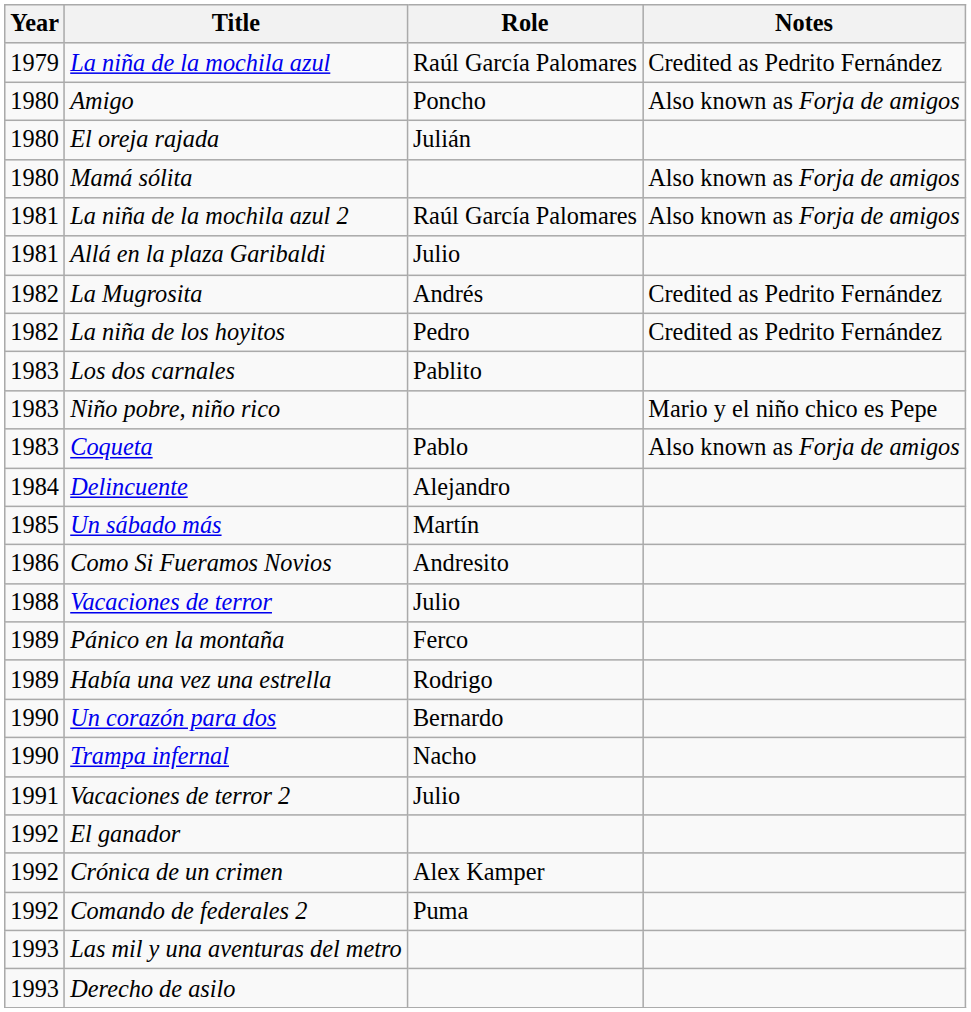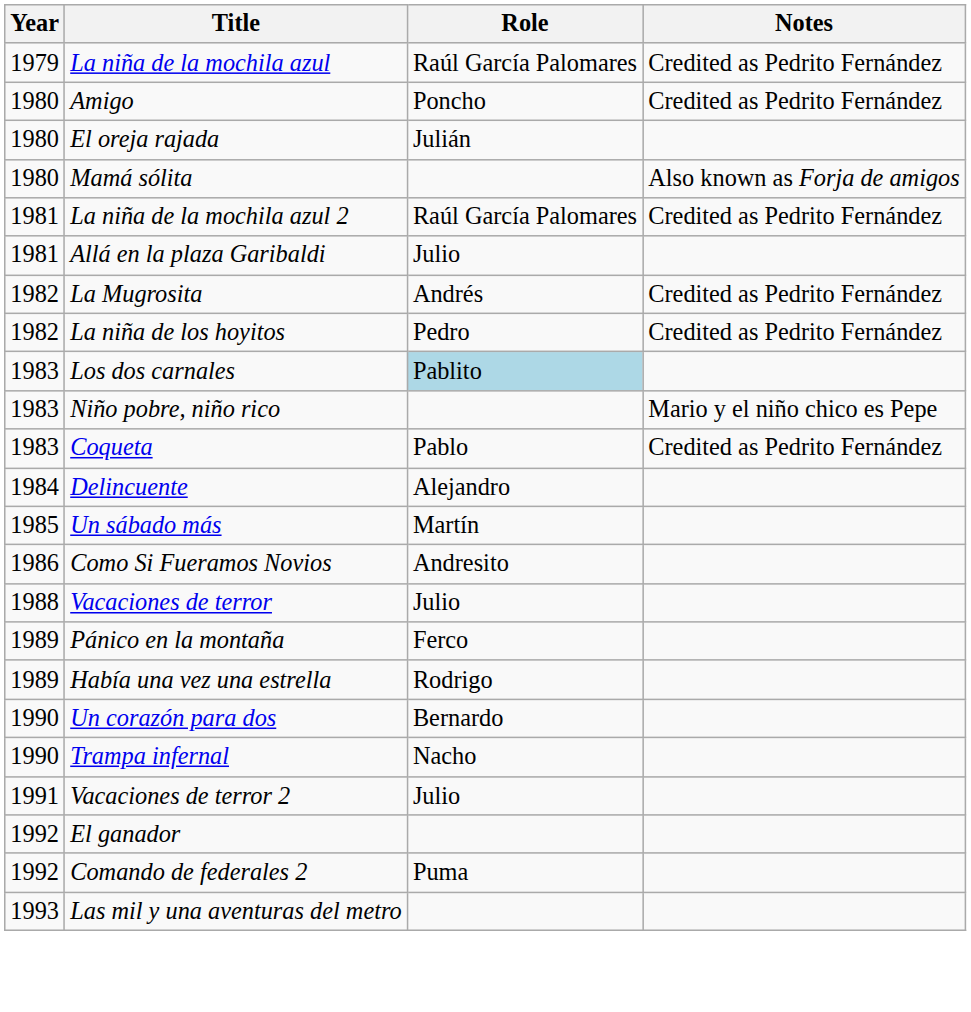Amigo | Notes: Also known as Forja de amigos -> Credited as Pedrito Fernández
La niña de la mochila azul 2 | Notes: Also known as Forja de amigos -> Credited as Pedrito Fernández
Los dos carnales | Role: no background -> lightblue background
Coqueta | Notes: Also known as Forja de amigos -> Credited as Pedrito Fernández
- row: 1992 | Crónica de un crimen | Alex Kamper
- row: 1993 | Derecho de asilo
